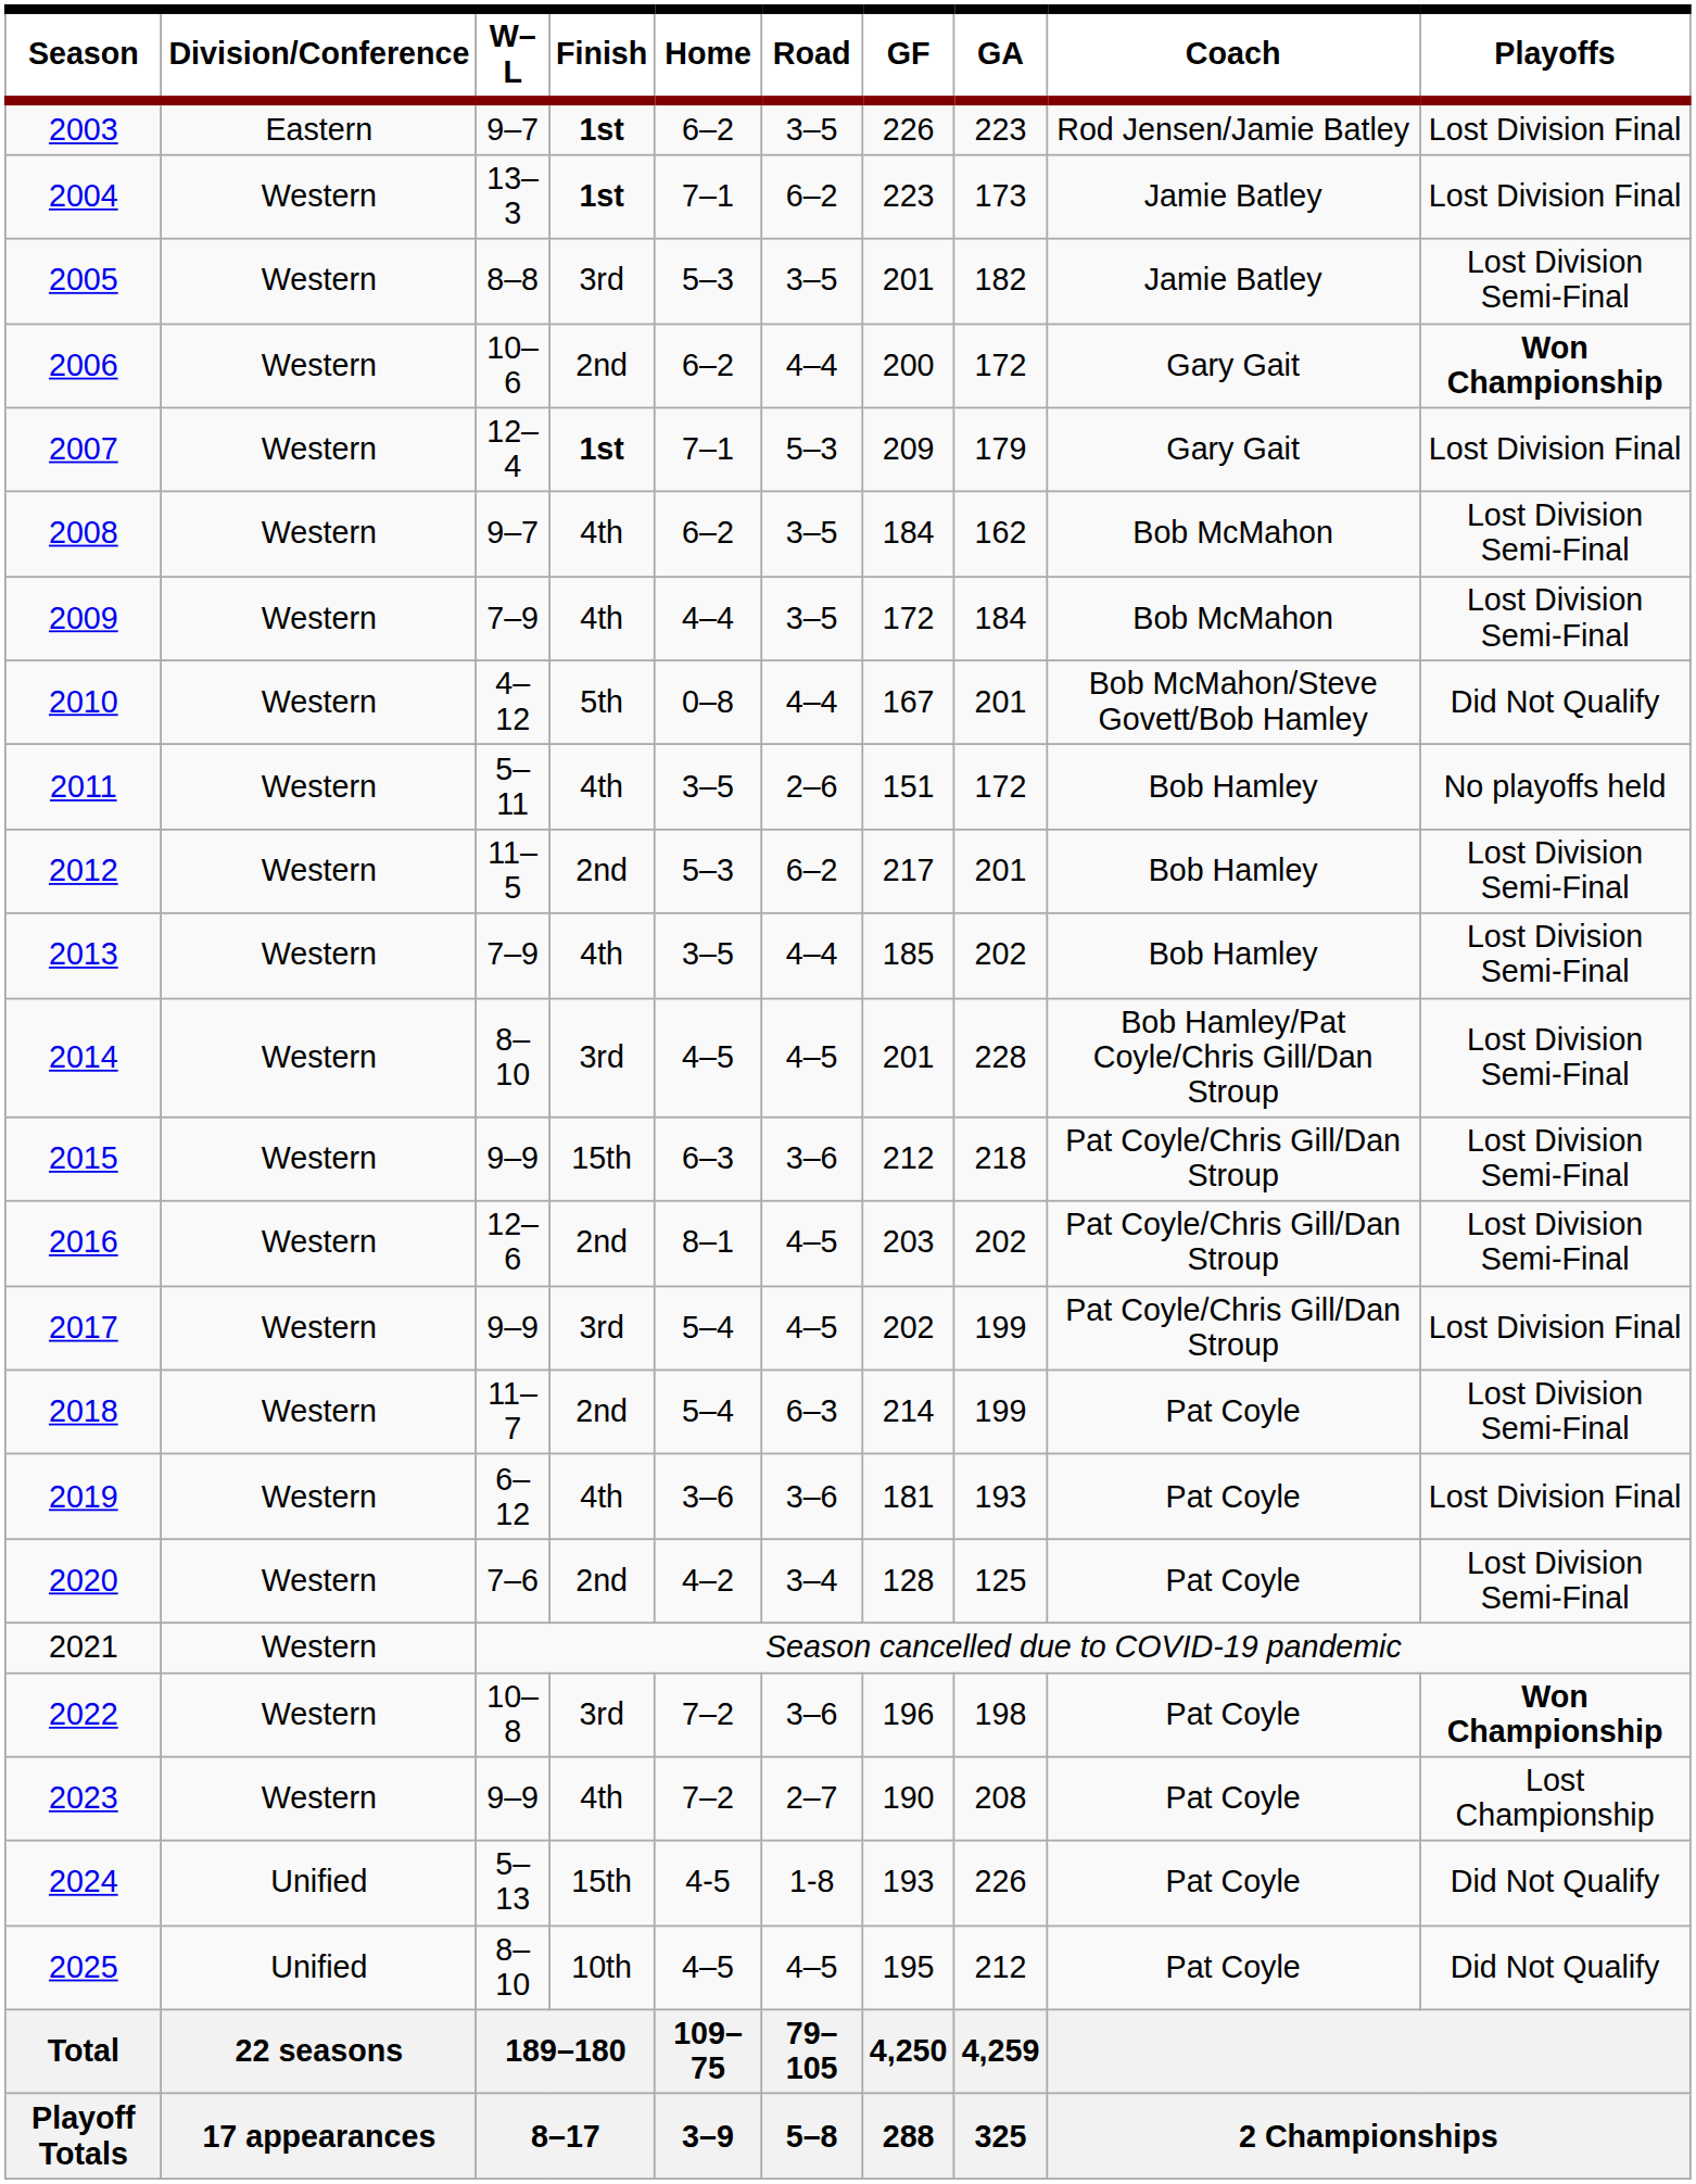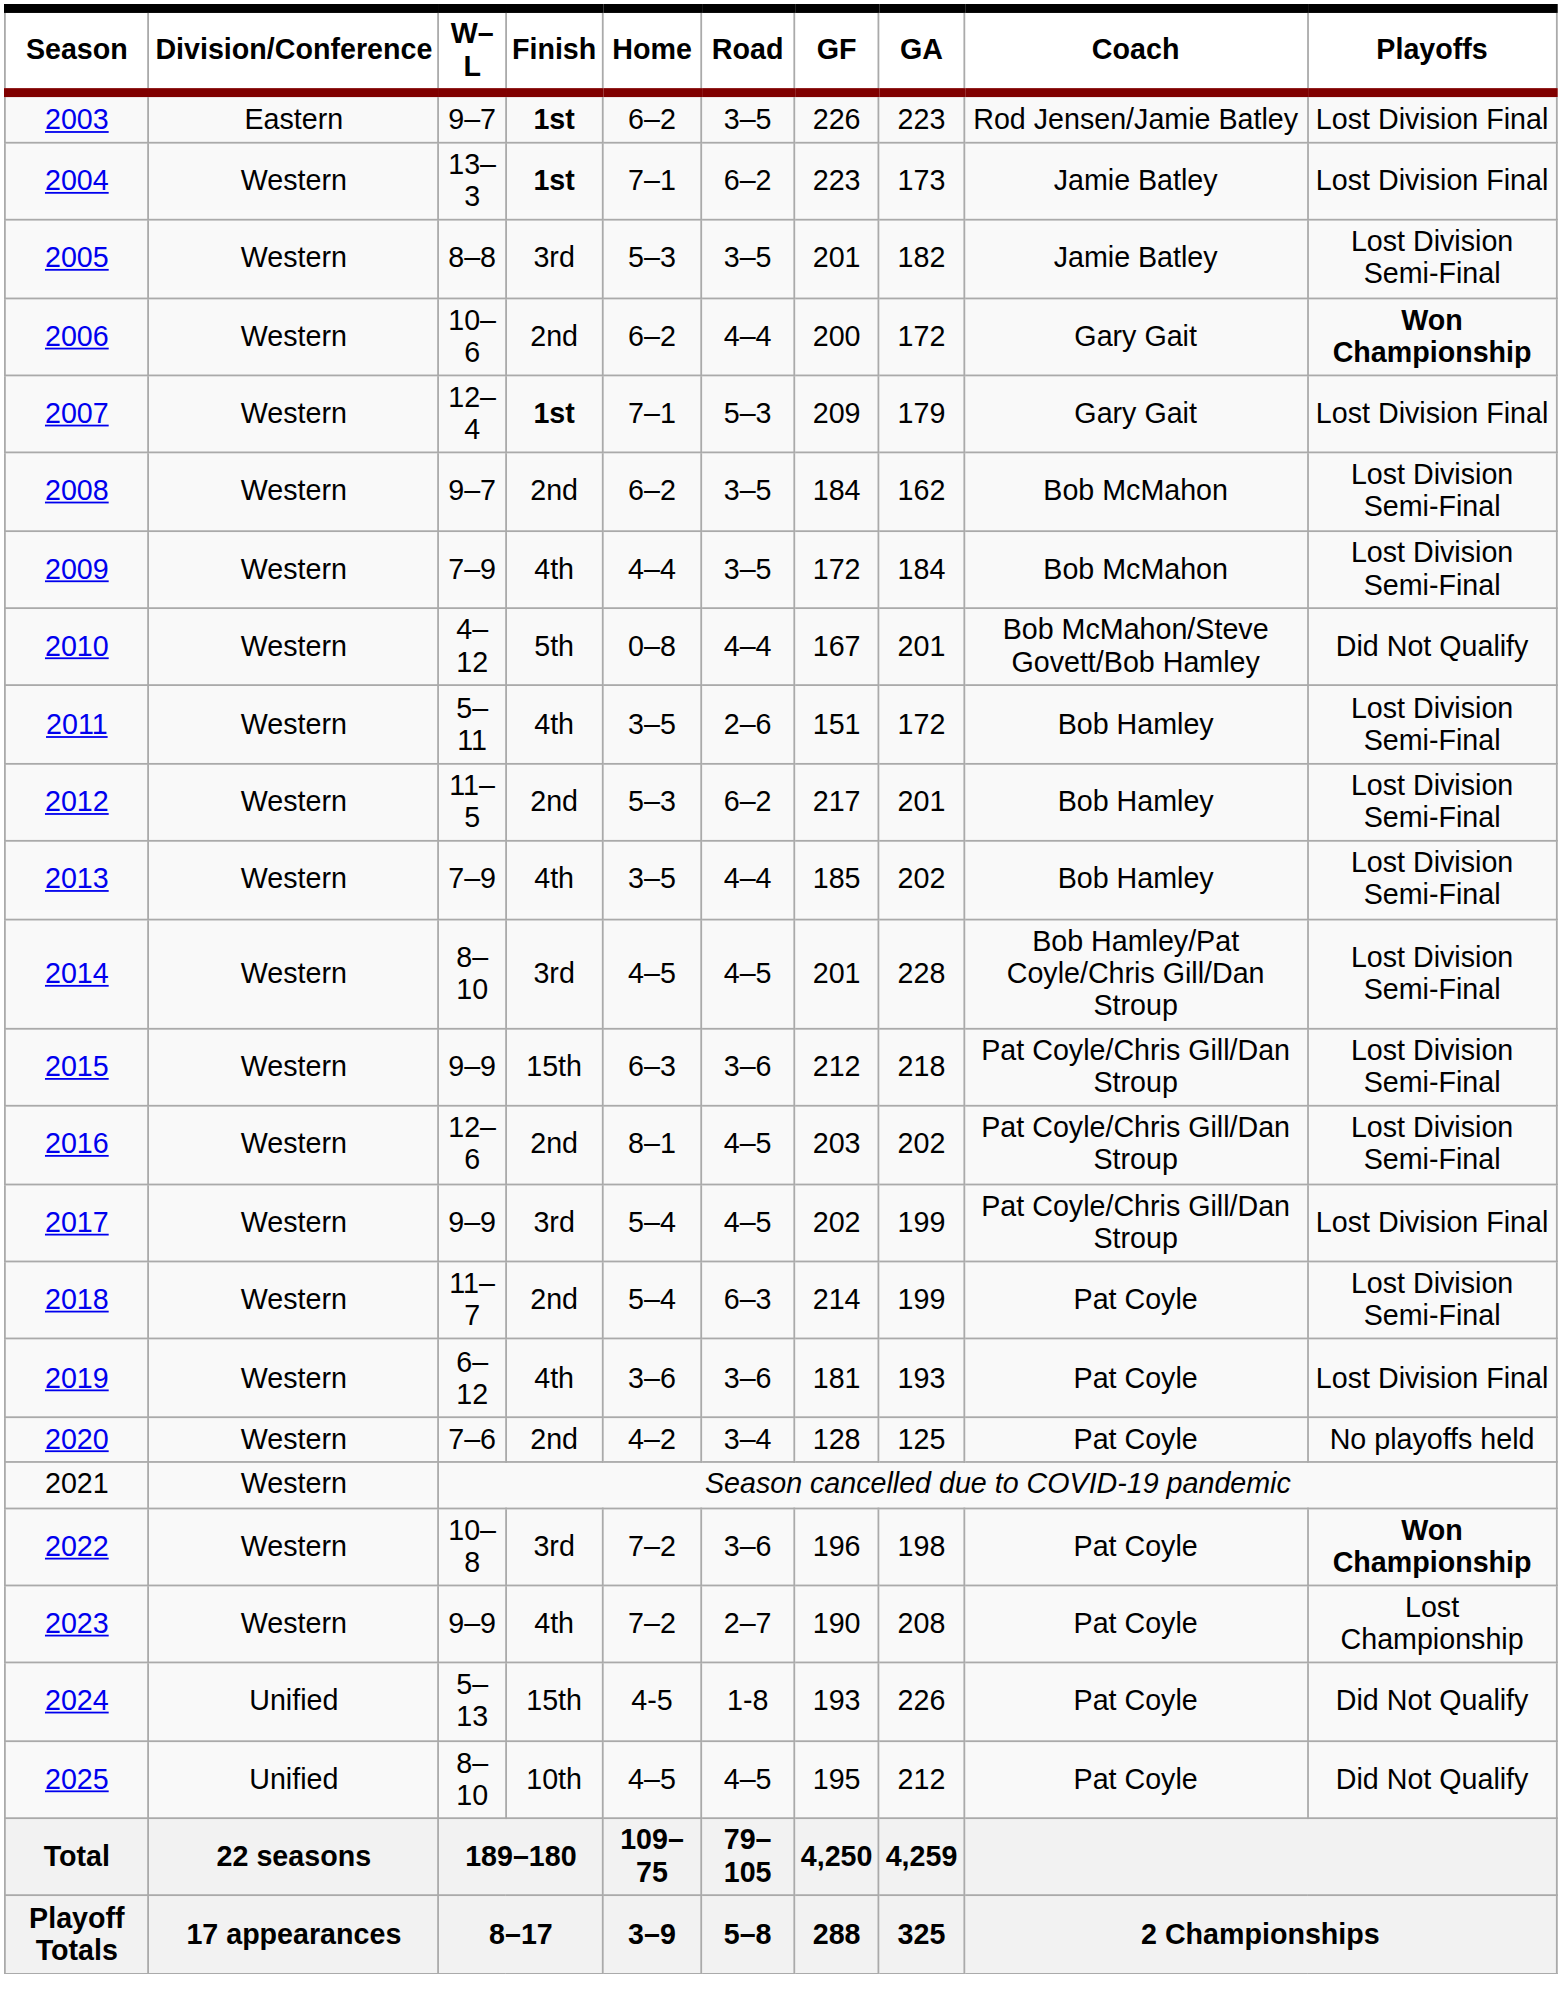2008 | Finish: 4th -> 2nd
2011 | Playoffs: No playoffs held -> Lost Division Semi-Final
2020 | Playoffs: Lost Division Semi-Final -> No playoffs held
